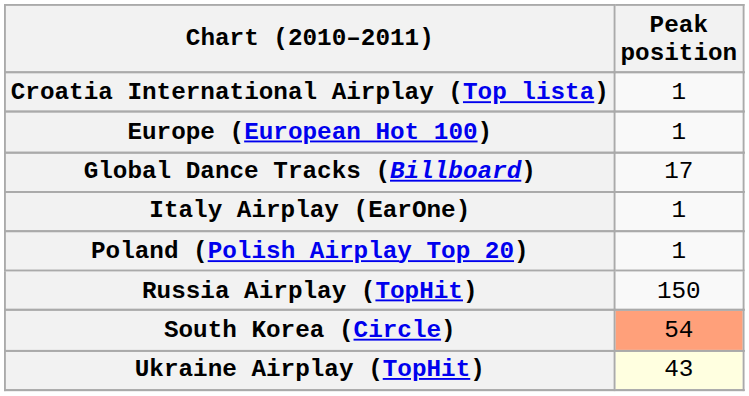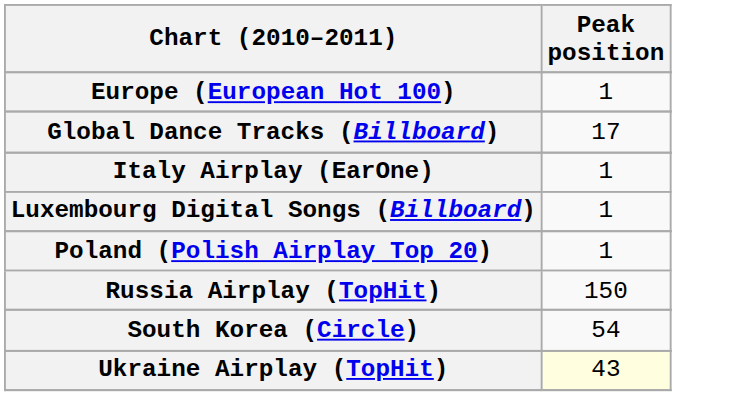- row: Croatia International Airplay (Top lista) | 1
+ row: Luxembourg Digital Songs (Billboard) | 1
South Korea (Circle) | Peak position: lightsalmon background -> no background
